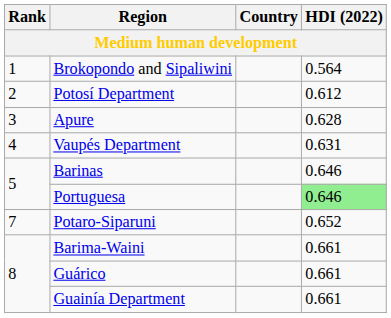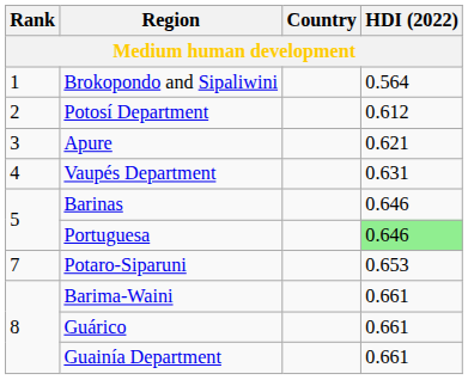Apure | HDI (2022): 0.628 -> 0.621
Potaro-Siparuni | HDI (2022): 0.652 -> 0.653
